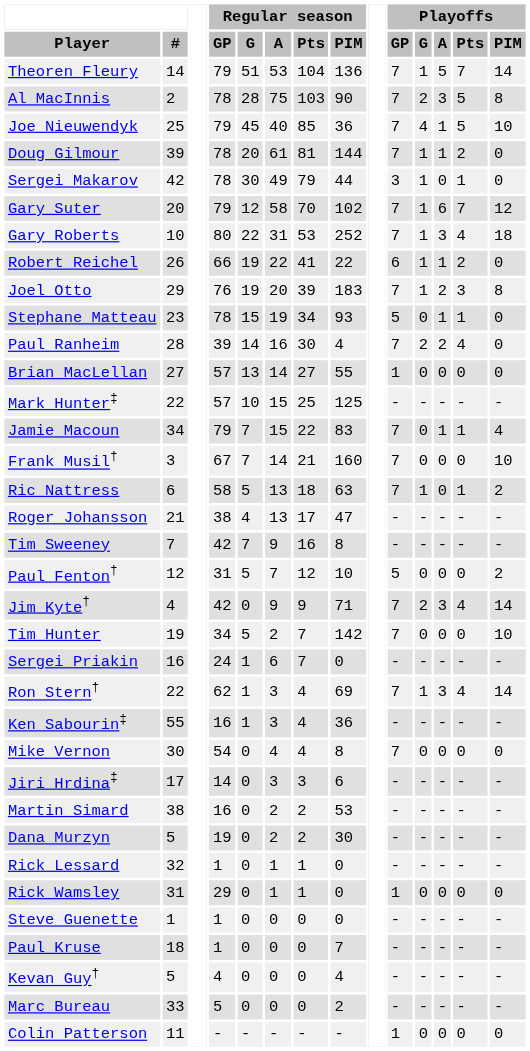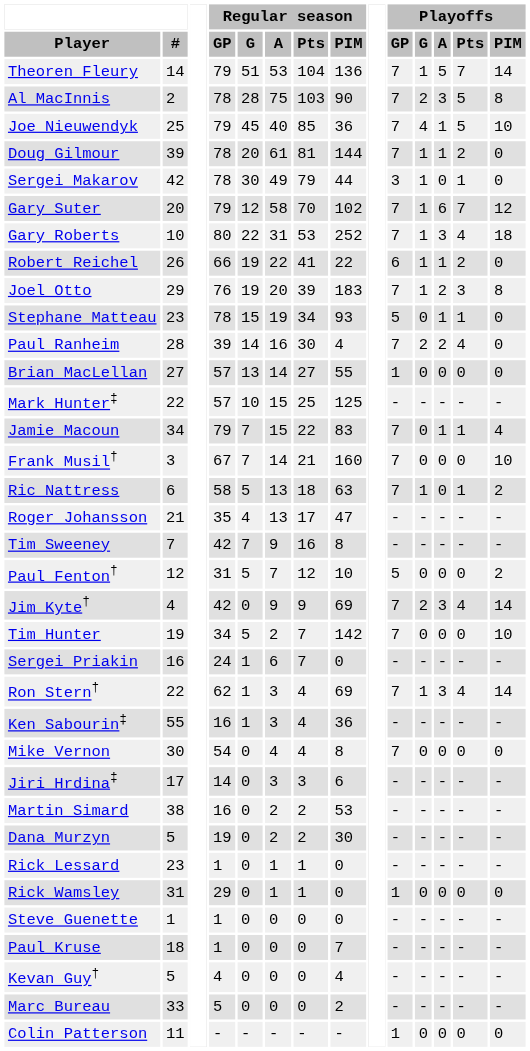Roger Johansson | Regular season / GP: 38 -> 35
Jim Kyte† | Regular season / PIM: 71 -> 69
Rick Lessard | #: 32 -> 23
